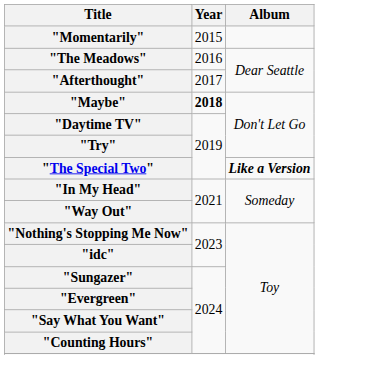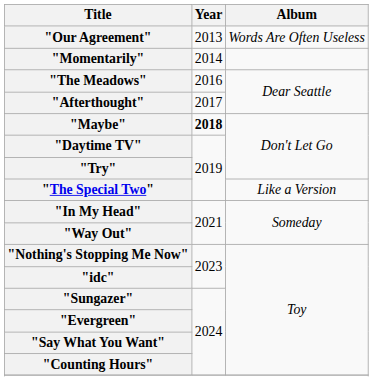+ row: "Our Agreement" | 2013 | Words Are Often Useless
"Momentarily" | Year: 2015 -> 2014
"The Special Two" | Album: bold -> normal
